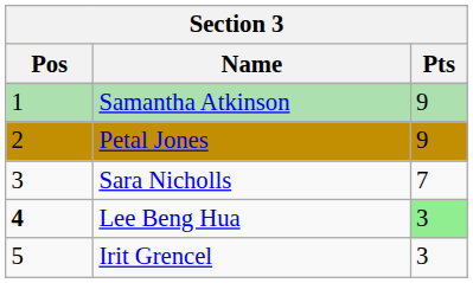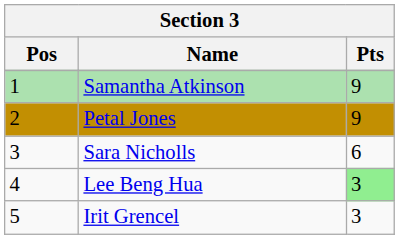Sara Nicholls | Pts: 7 -> 6
Lee Beng Hua | Pos: bold -> normal
